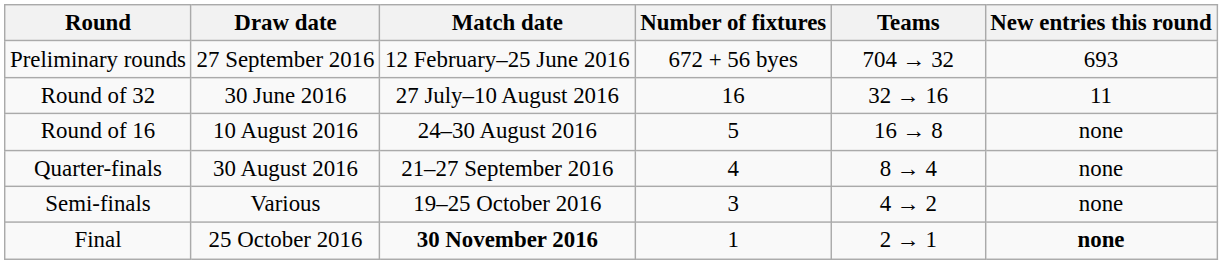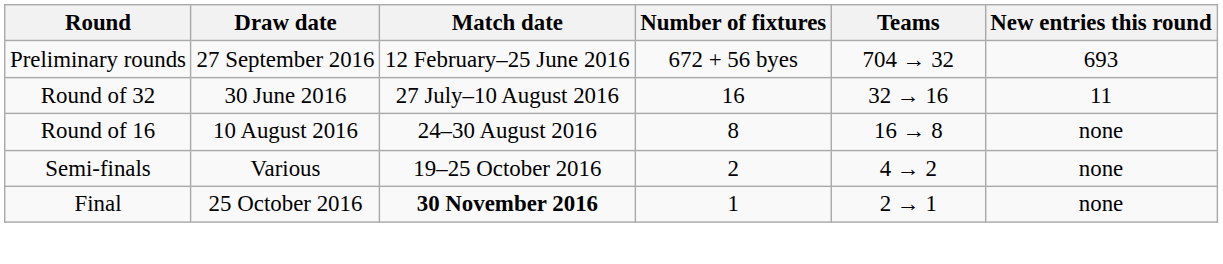Round of 16 | Number of fixtures: 5 -> 8
- row: Quarter-finals | 30 August 2016 | 21–27 September 2016 | 4 | 8 → 4 | none
Semi-finals | Number of fixtures: 3 -> 2
Final | New entries this round: bold -> normal
